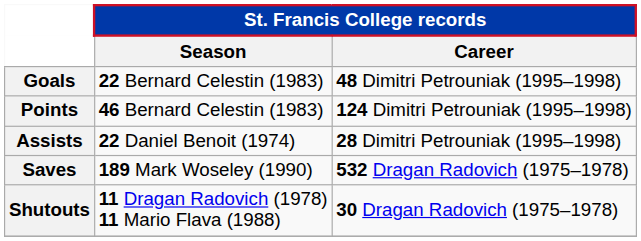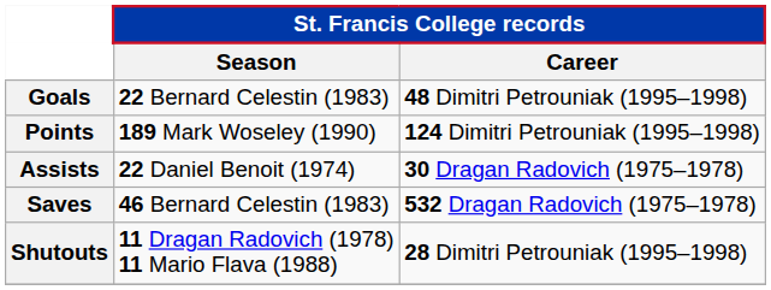Points | St. Francis College records / Season: 46 Bernard Celestin (1983) -> 189 Mark Woseley (1990)
Assists | St. Francis College records / Career: 28 Dimitri Petrouniak (1995–1998) -> 30 Dragan Radovich (1975–1978)
Saves | St. Francis College records / Season: 189 Mark Woseley (1990) -> 46 Bernard Celestin (1983)
Shutouts | St. Francis College records / Career: 30 Dragan Radovich (1975–1978) -> 28 Dimitri Petrouniak (1995–1998)
